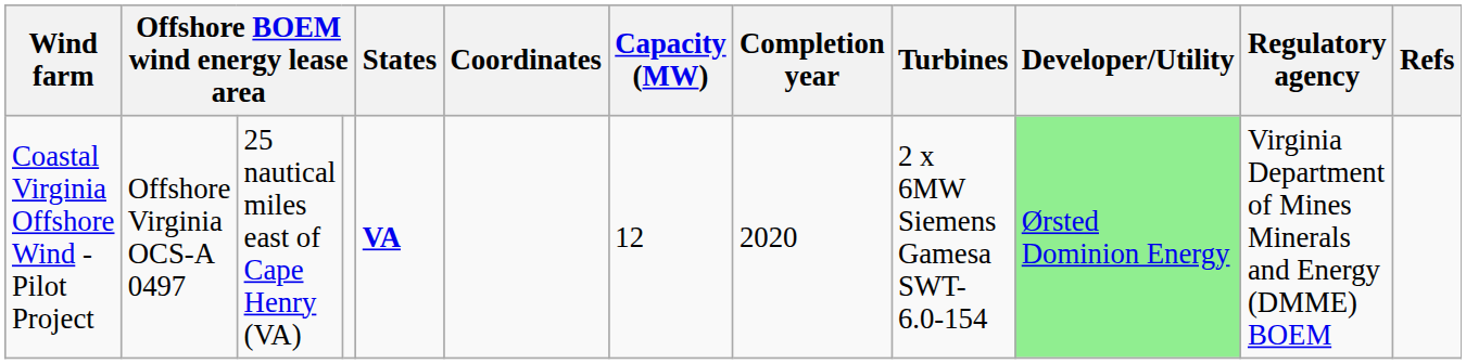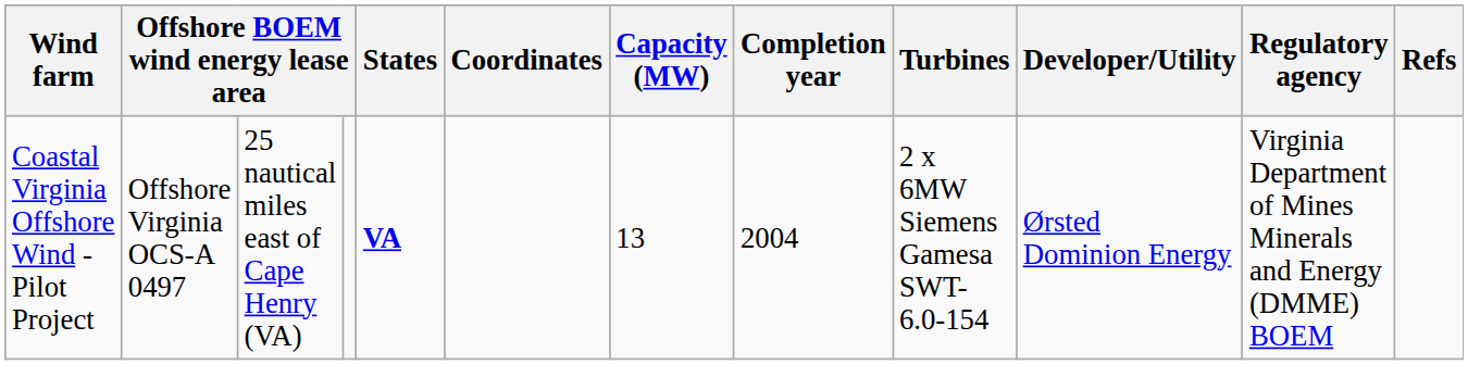Coastal Virginia Offshore Wind - Pilot Project | Capacity (MW): 12 -> 13
Coastal Virginia Offshore Wind - Pilot Project | Completion year: 2020 -> 2004
Coastal Virginia Offshore Wind - Pilot Project | Developer/Utility: lightgreen background -> no background
